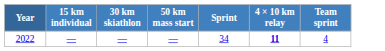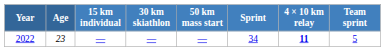+ column: Age | 23
2022 | Team sprint: 4 -> 5
